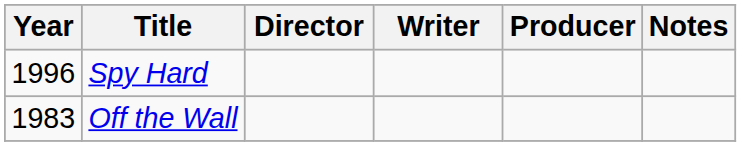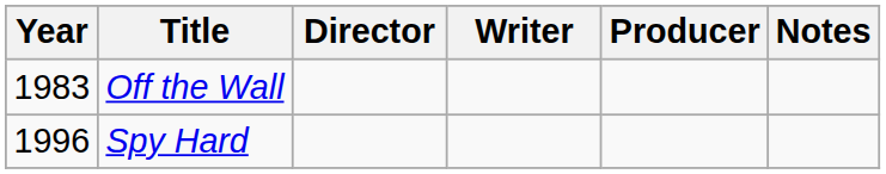rows swapped: Off the Wall <-> Spy Hard
